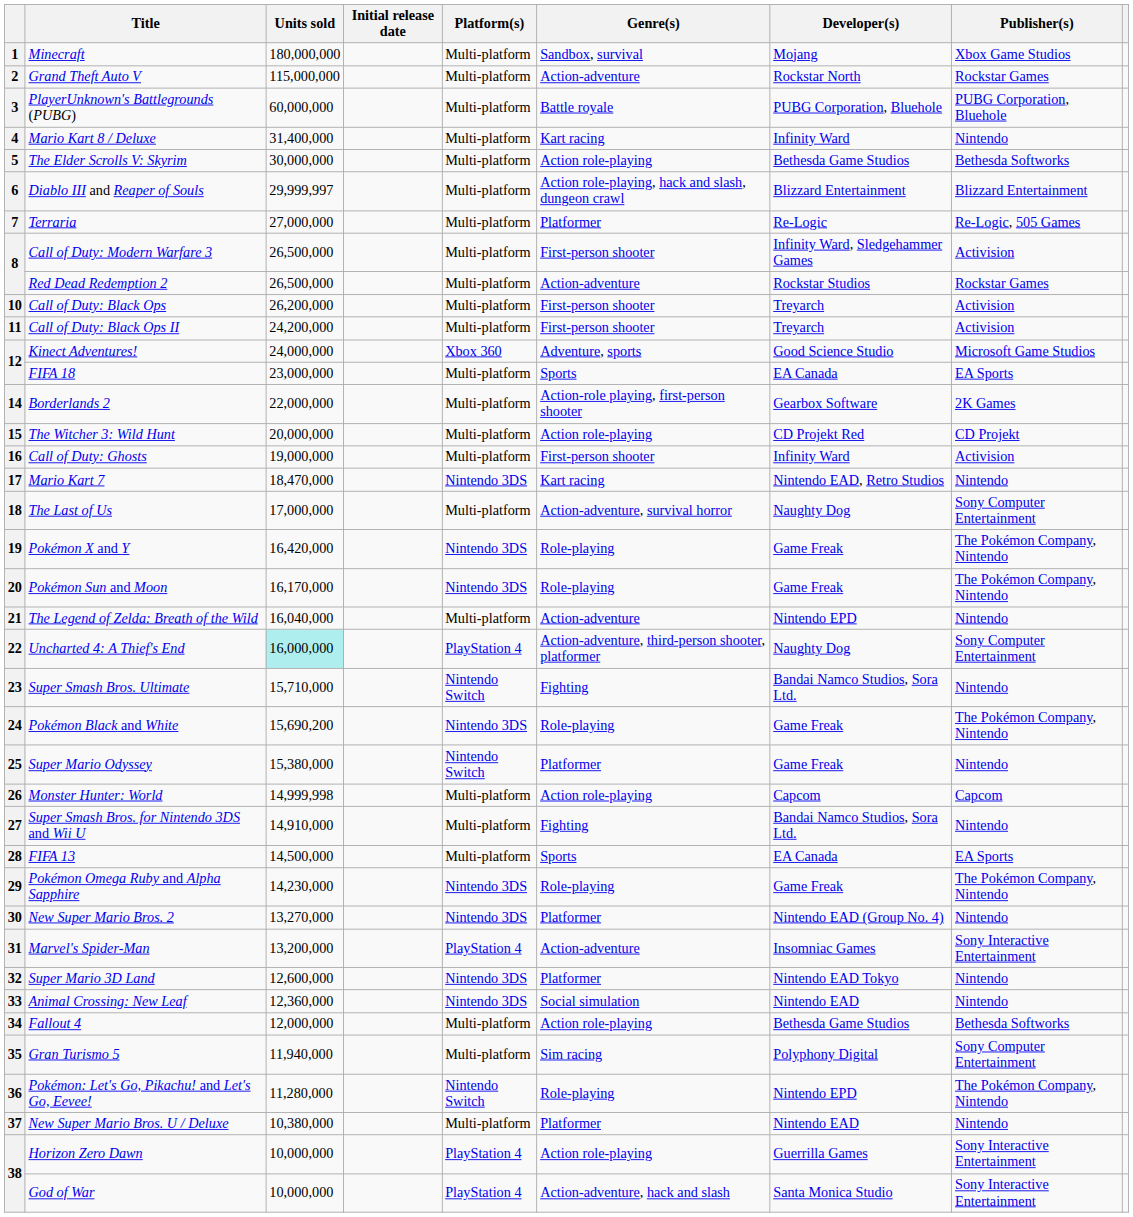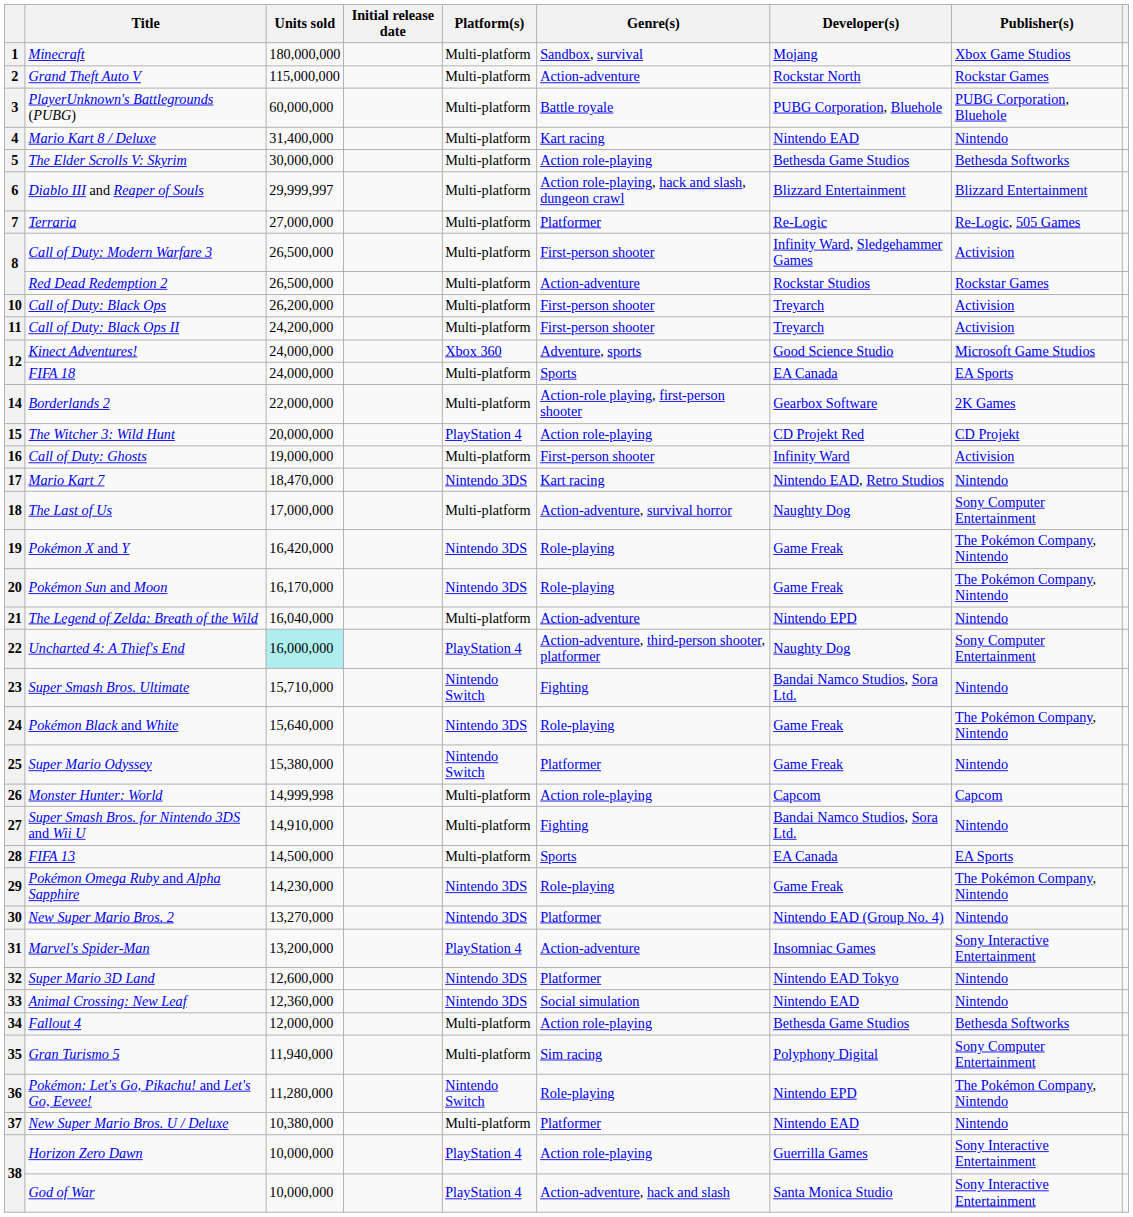4 | Developer(s): Infinity Ward -> Nintendo EAD
12 / FIFA 18 | Units sold: 23,000,000 -> 24,000,000
15 | Platform(s): Multi-platform -> PlayStation 4
24 | Units sold: 15,690,200 -> 15,640,000
